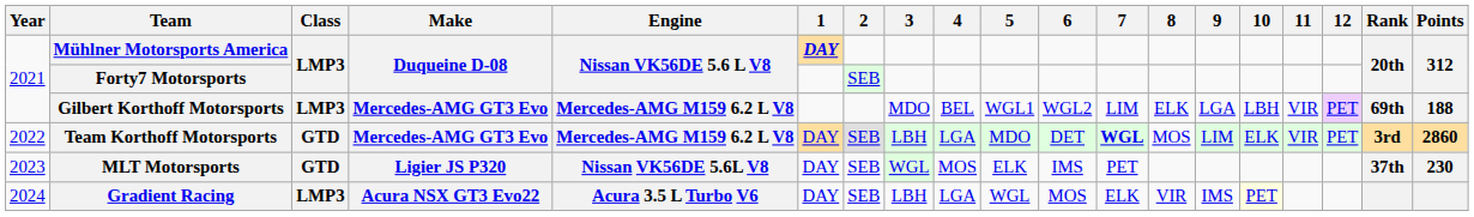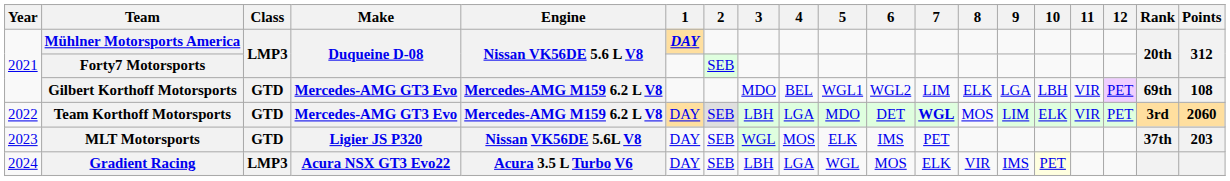Gilbert Korthoff Motorsports | Class: LMP3 -> GTD
Gilbert Korthoff Motorsports | Points: 188 -> 108
Team Korthoff Motorsports | Points: 2860 -> 2060
MLT Motorsports | Points: 230 -> 203
